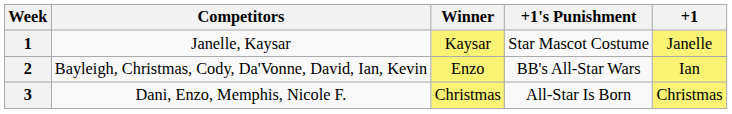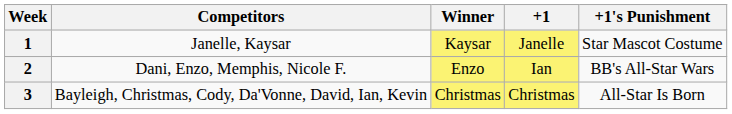columns swapped: +1 <-> +1's Punishment
2 | Competitors: Bayleigh, Christmas, Cody, Da'Vonne, David, Ian, Kevin -> Dani, Enzo, Memphis, Nicole F.
3 | Competitors: Dani, Enzo, Memphis, Nicole F. -> Bayleigh, Christmas, Cody, Da'Vonne, David, Ian, Kevin
